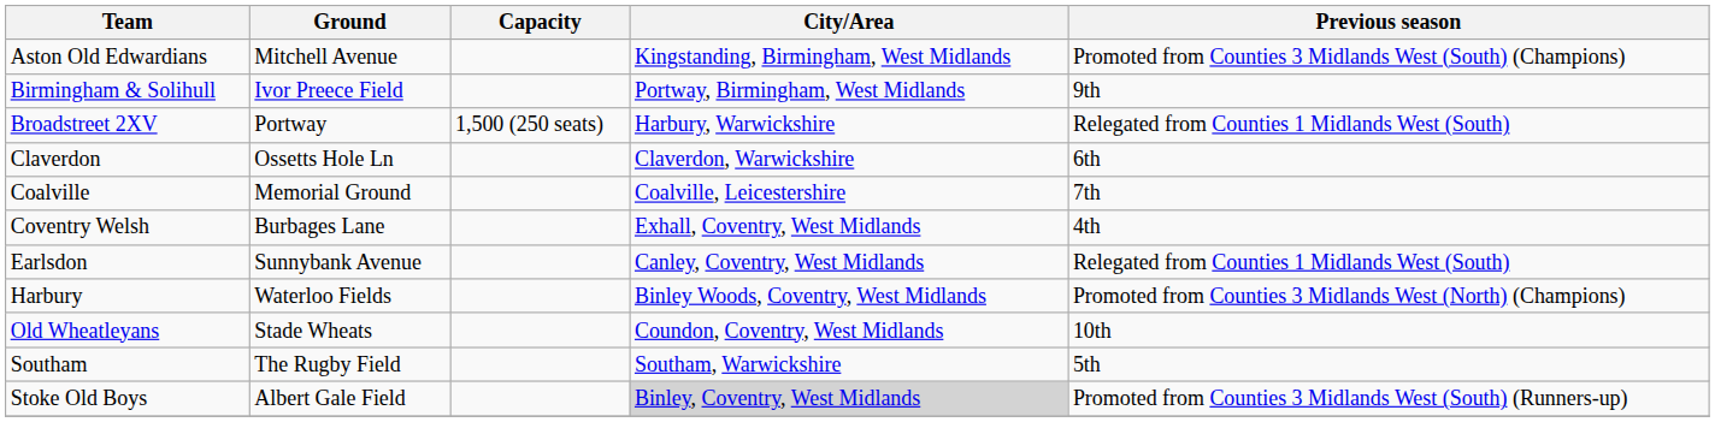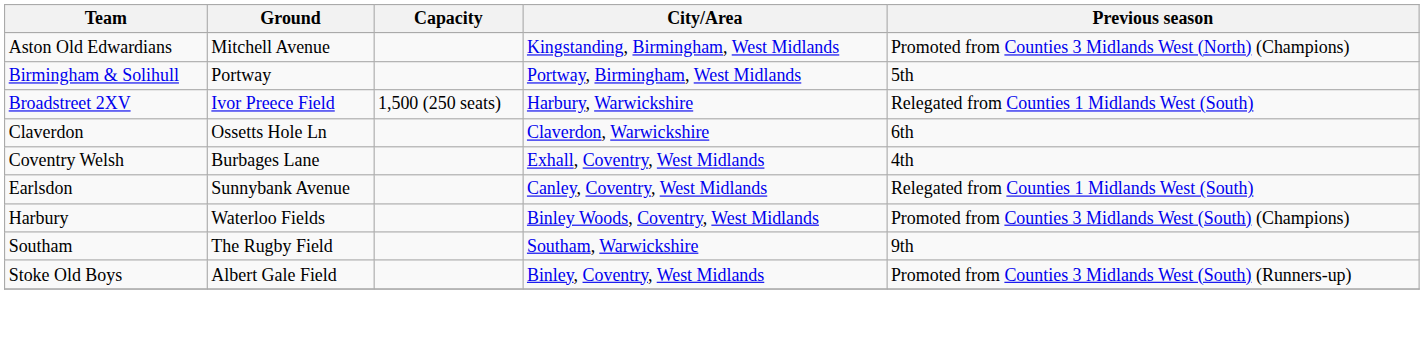Aston Old Edwardians | Previous season: Promoted from Counties 3 Midlands West (South) (Champions) -> Promoted from Counties 3 Midlands West (North) (Champions)
Birmingham & Solihull | Ground: Ivor Preece Field -> Portway
Birmingham & Solihull | Previous season: 9th -> 5th
Broadstreet 2XV | Ground: Portway -> Ivor Preece Field
- row: Coalville | Memorial Ground | Coalville, Leicestershire | 7th
Harbury | Previous season: Promoted from Counties 3 Midlands West (North) (Champions) -> Promoted from Counties 3 Midlands West (South) (Champions)
- row: Old Wheatleyans | Stade Wheats | Coundon, Coventry, West Midlands | 10th
Southam | Previous season: 5th -> 9th
Stoke Old Boys | City/Area: lightgrey background -> no background
